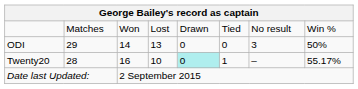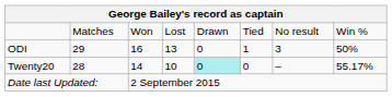ODI | column 3: 14 -> 16
ODI | column 6: 0 -> 1
Twenty20 | column 3: 16 -> 14
Twenty20 | column 6: 1 -> 0
